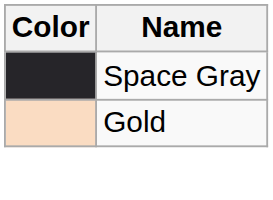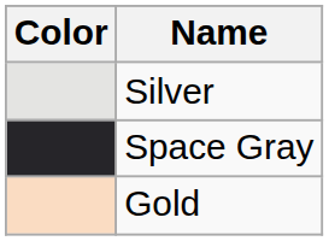+ row: Silver
